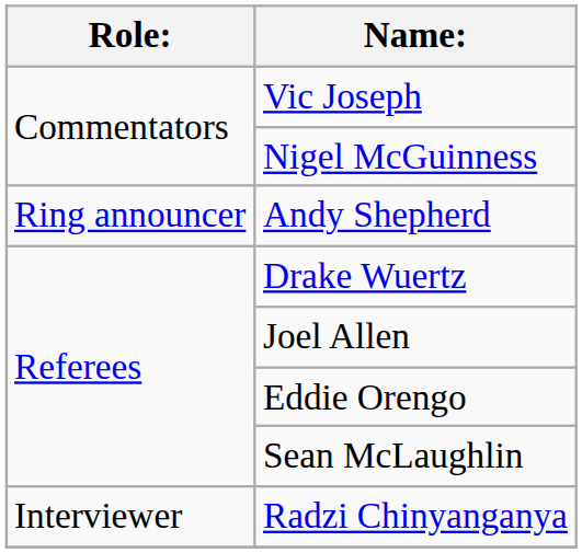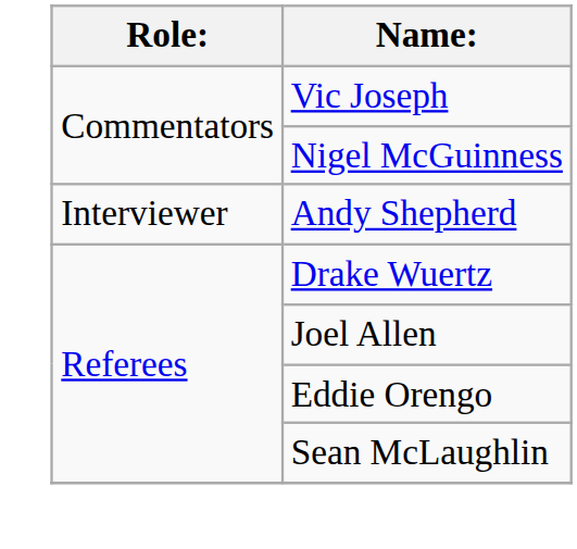Andy Shepherd | Role:: Ring announcer -> Interviewer
- row: Interviewer | Radzi Chinyanganya
